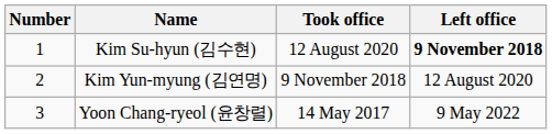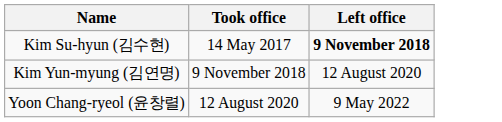- column: Number | 1 | 2 | 3
Kim Su-hyun (김수현) | Took office: 12 August 2020 -> 14 May 2017
Yoon Chang-ryeol (윤창렬) | Took office: 14 May 2017 -> 12 August 2020
